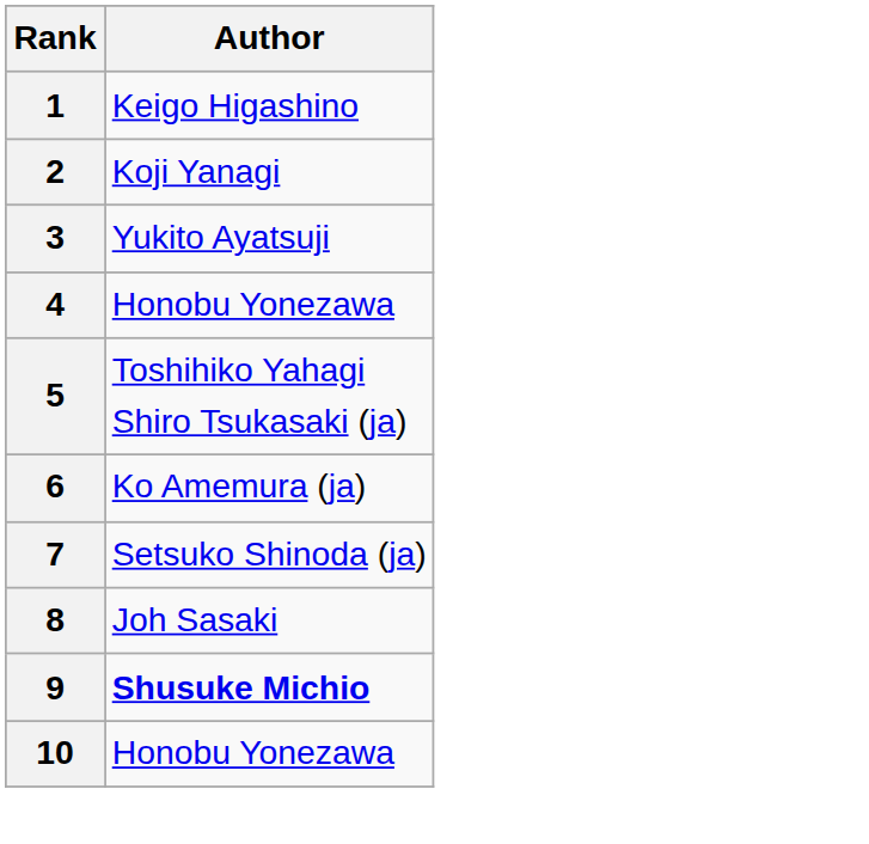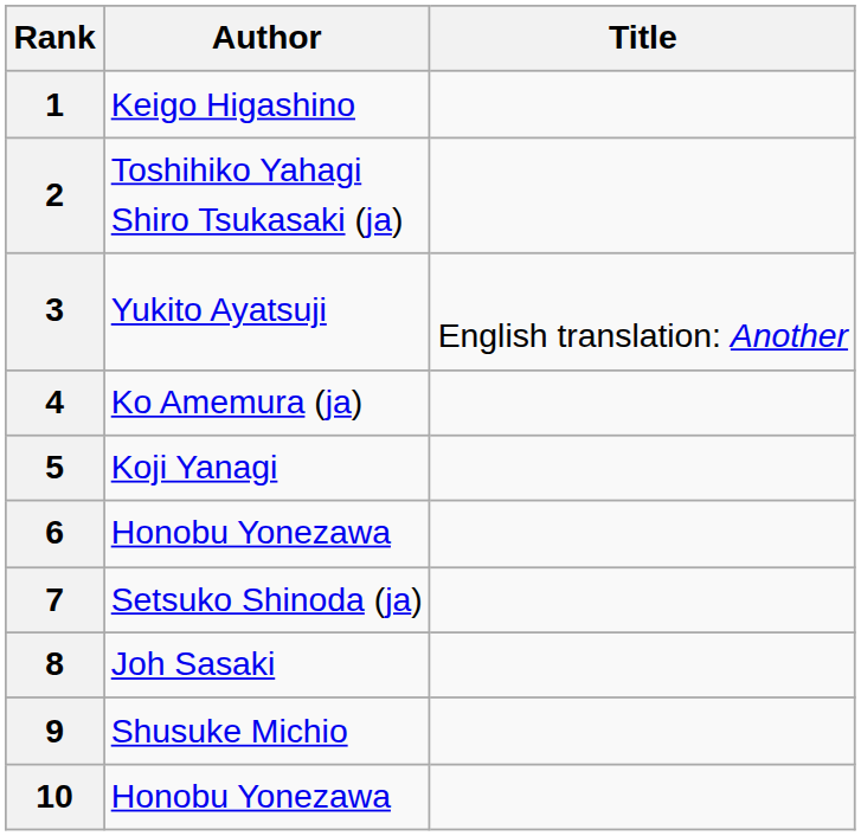+ column: Title | English translation: Another
2 | Author: Koji Yanagi -> Toshihiko Yahagi Shiro Tsukasaki (ja)
4 | Author: Honobu Yonezawa -> Ko Amemura (ja)
5 | Author: Toshihiko Yahagi Shiro Tsukasaki (ja) -> Koji Yanagi
6 | Author: Ko Amemura (ja) -> Honobu Yonezawa
9 | Author: bold -> normal
